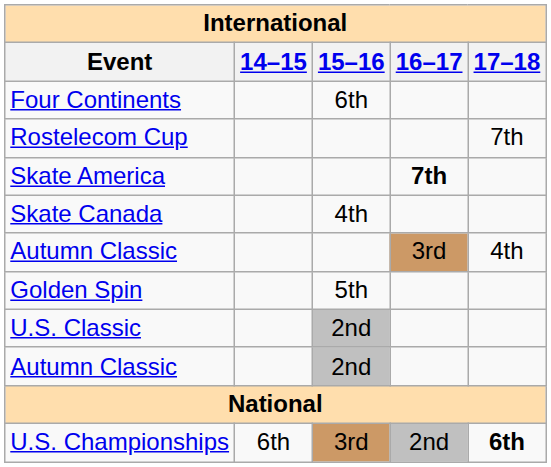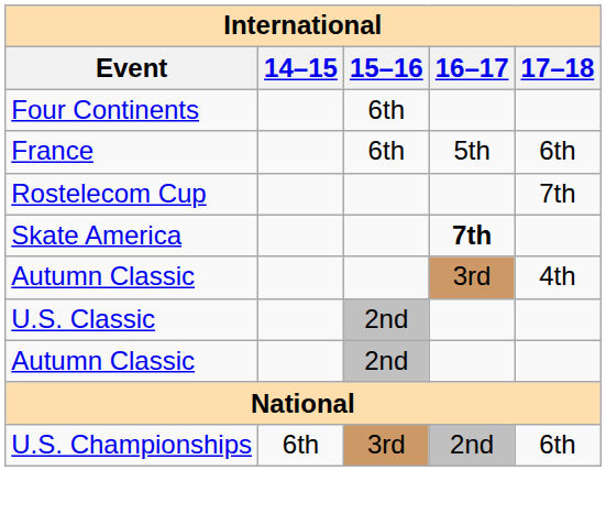+ row: France | 6th | 5th | 6th
- row: Skate Canada | 4th
- row: Golden Spin | 5th
U.S. Championships | 17–18: bold -> normal
